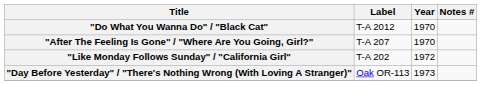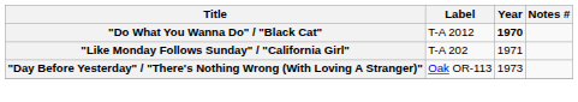"Do What You Wanna Do" / "Black Cat" | Year: normal -> bold
- row: "After The Feeling Is Gone" / "Where Are You Going, Girl?" | T-A 207 | 1970
"Like Monday Follows Sunday" / "California Girl" | Year: 1972 -> 1971
